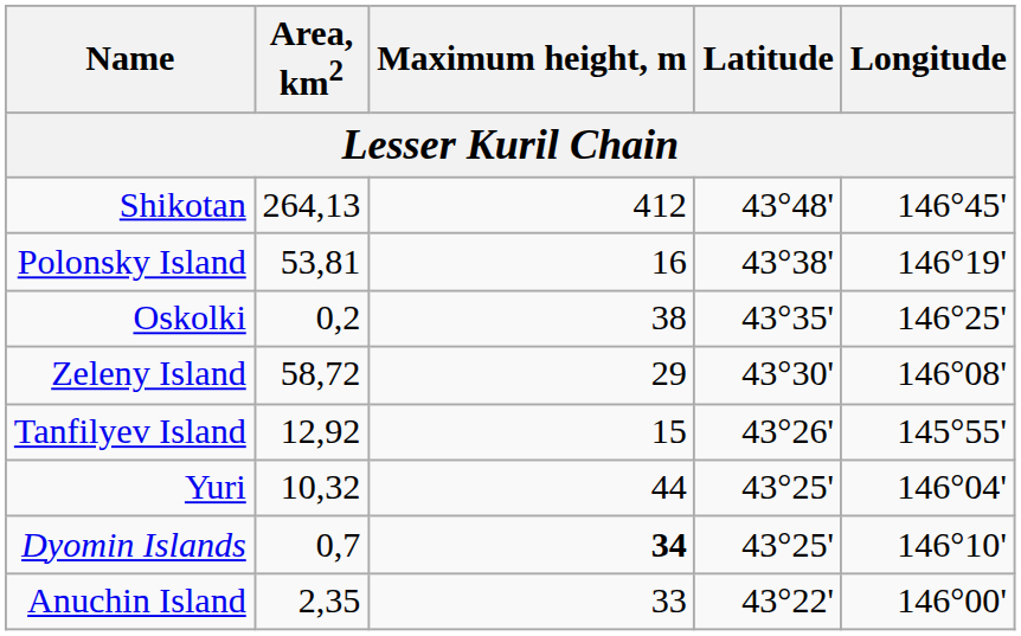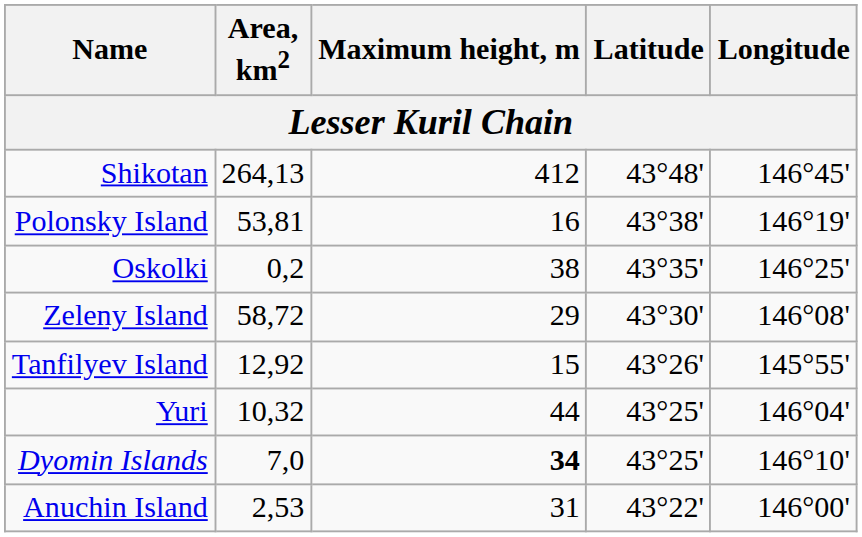Dyomin Islands | Area, km2: 0,7 -> 7,0
Anuchin Island | Area, km2: 2,35 -> 2,53
Anuchin Island | Maximum height, m: 33 -> 31
